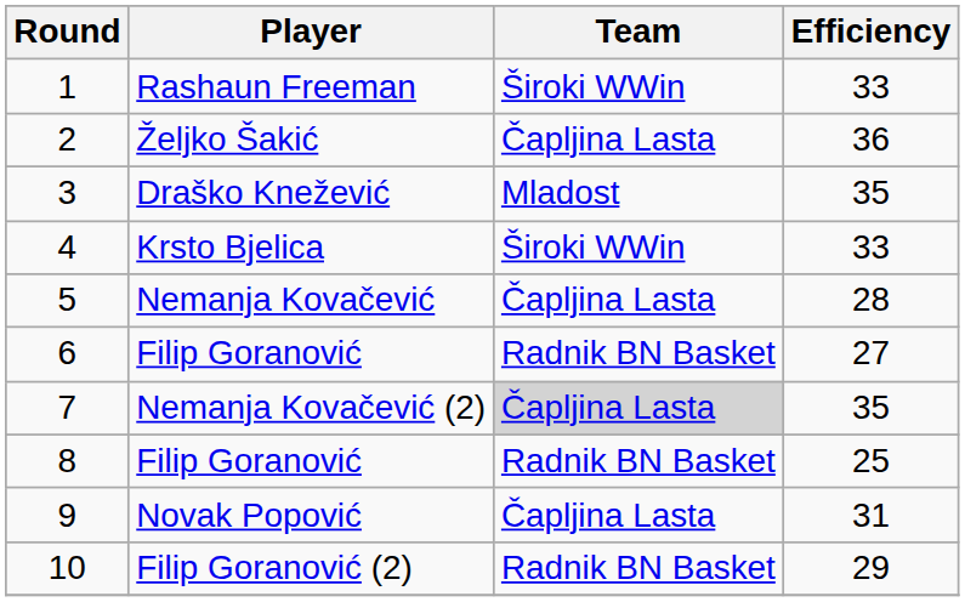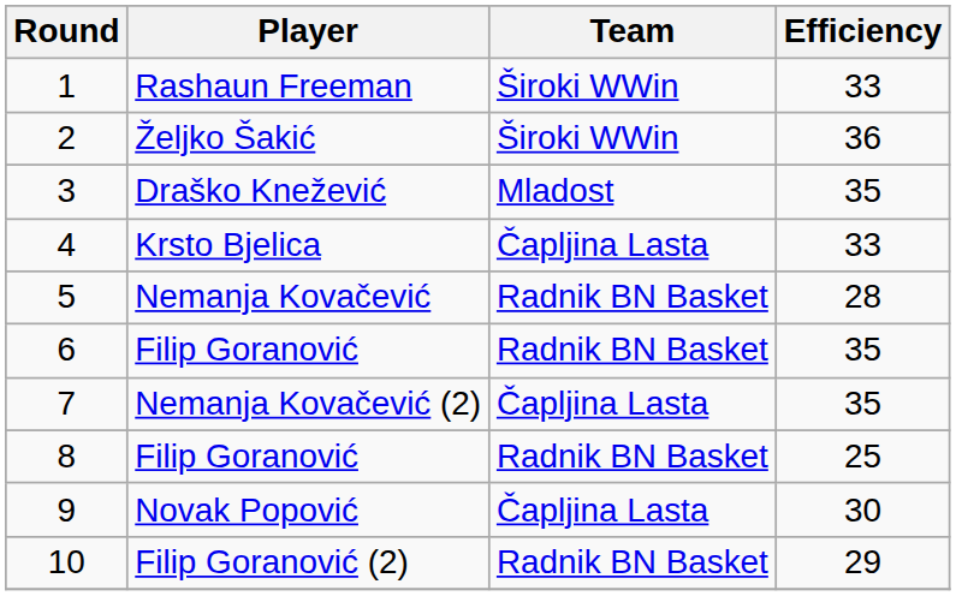Željko Šakić | Team: Čapljina Lasta -> Široki WWin
Krsto Bjelica | Team: Široki WWin -> Čapljina Lasta
Nemanja Kovačević | Team: Čapljina Lasta -> Radnik BN Basket
6 / Filip Goranović | Efficiency: 27 -> 35
Nemanja Kovačević (2) | Team: lightgrey background -> no background
Novak Popović | Efficiency: 31 -> 30
